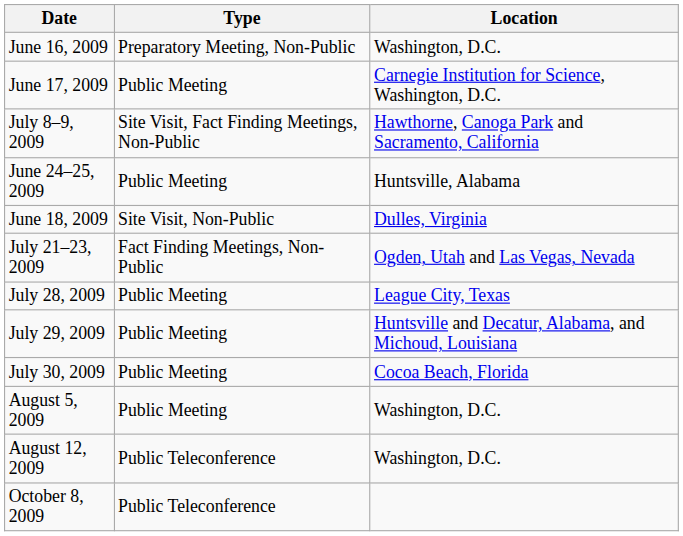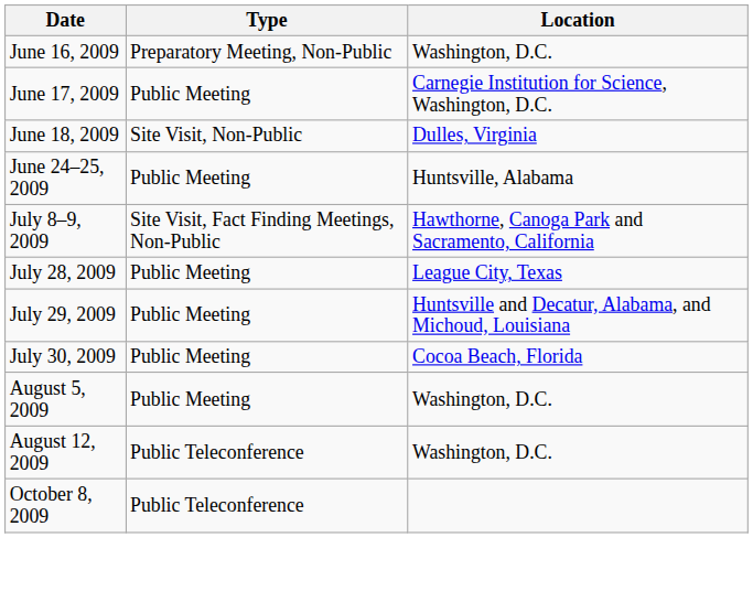rows swapped: June 18, 2009 <-> July 8–9, 2009
- row: July 21–23, 2009 | Fact Finding Meetings, Non-Public | Ogden, Utah and Las Vegas, Nevada
